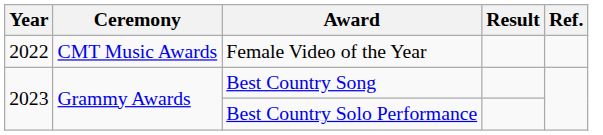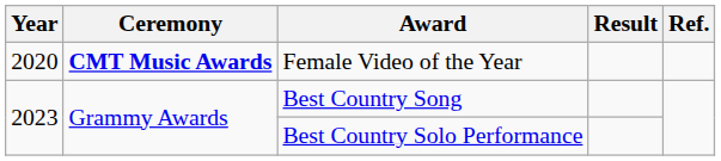Female Video of the Year | Year: 2022 -> 2020
Female Video of the Year | Ceremony: normal -> bold
